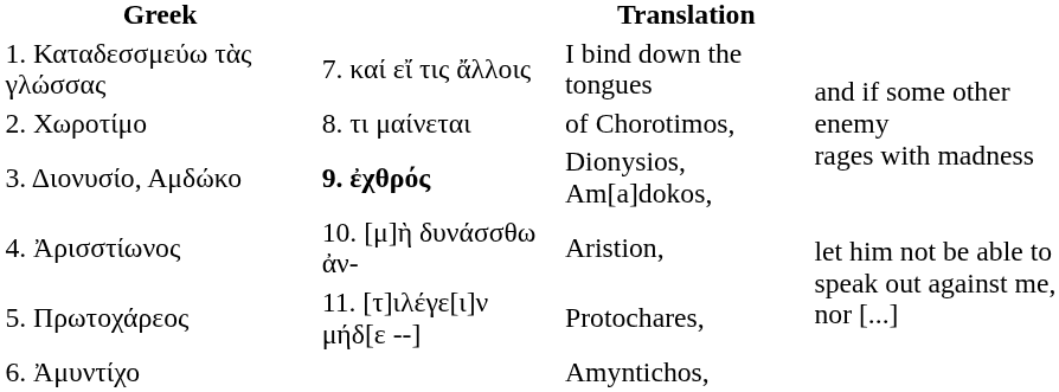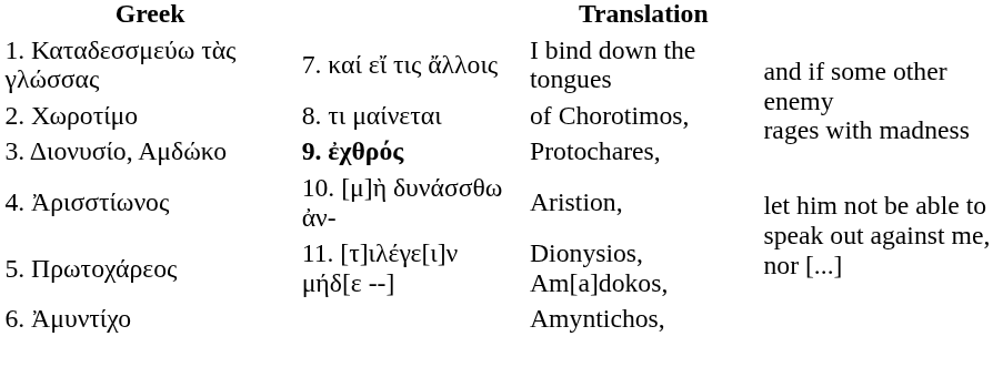3. Διονυσίο, Αμδώκο | Translation: Dionysios, Am[a]dokos, -> Protochares,
5. Πρωτοχάρεος | Translation: Protochares, -> Dionysios, Am[a]dokos,
